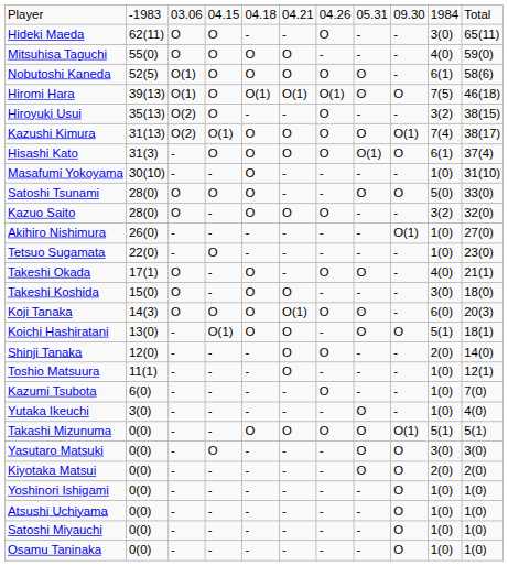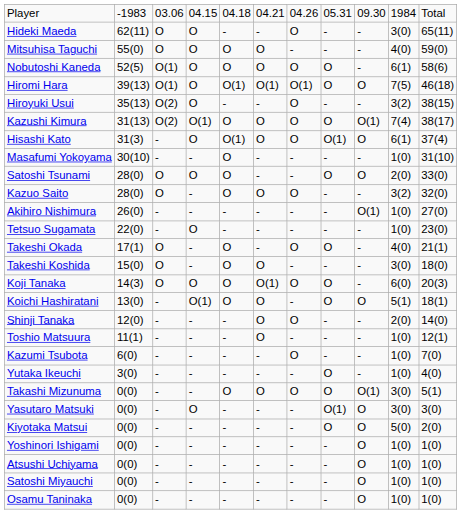Hisashi Kato | column 5: O -> O(1)
Satoshi Tsunami | column 10: 5(0) -> 2(0)
Takashi Mizunuma | column 10: 5(1) -> 3(0)
Yasutaro Matsuki | column 8: O -> O(1)
Kiyotaka Matsui | column 10: 2(0) -> 5(0)
